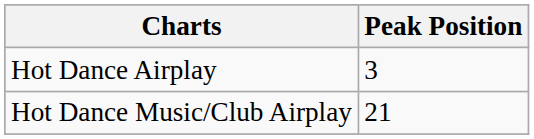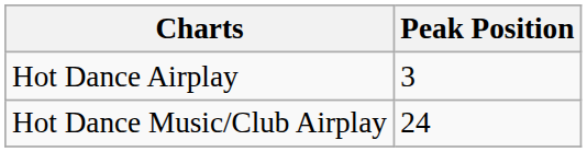Hot Dance Music/Club Airplay | Peak Position: 21 -> 24
